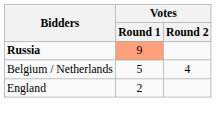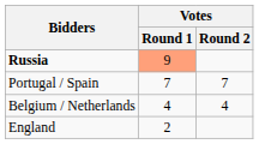+ row: Portugal / Spain | 7 | 7
Belgium / Netherlands | Votes / Round 1: 5 -> 4
